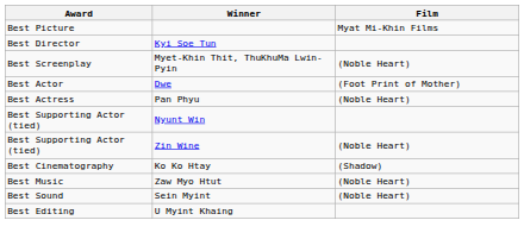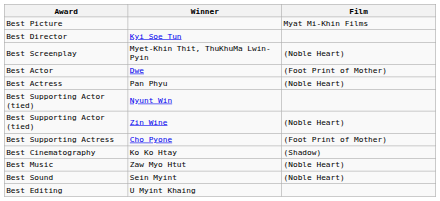+ row: Best Supporting Actress | Cho Pyone | (Foot Print of Mother)
